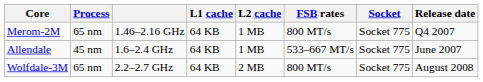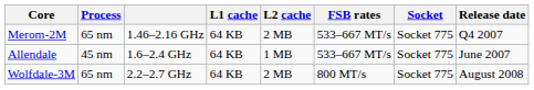Merom-2M | L2 cache: 1 MB -> 2 MB
Merom-2M | FSB rates: 800 MT/s -> 533–667 MT/s
